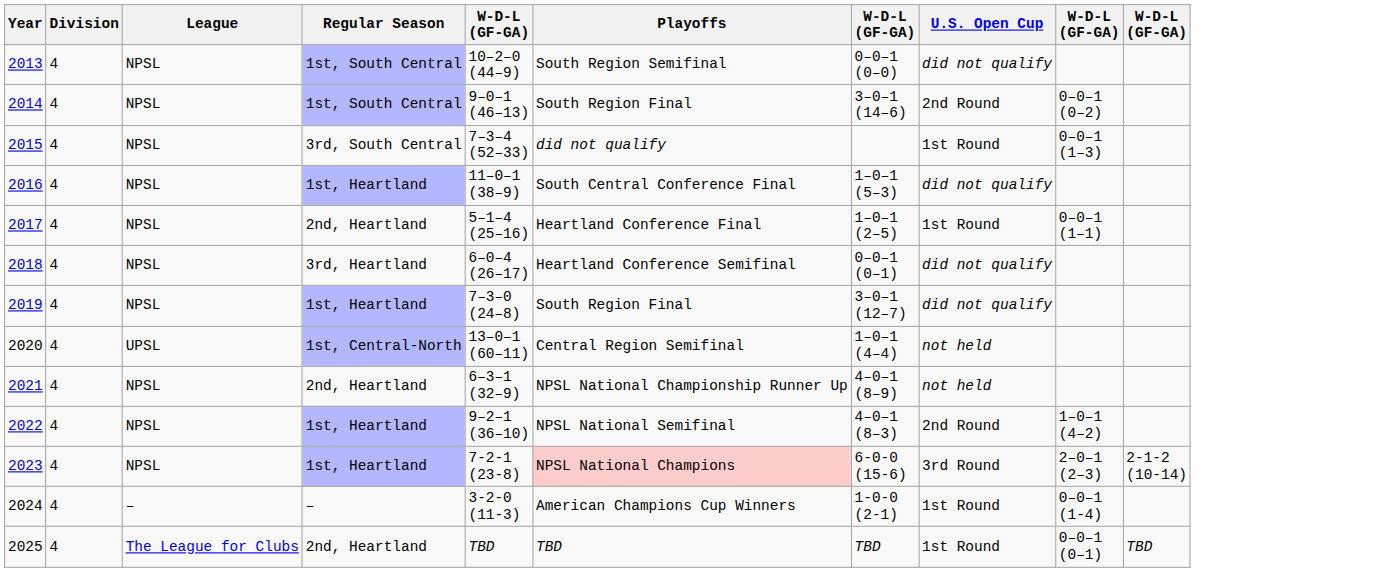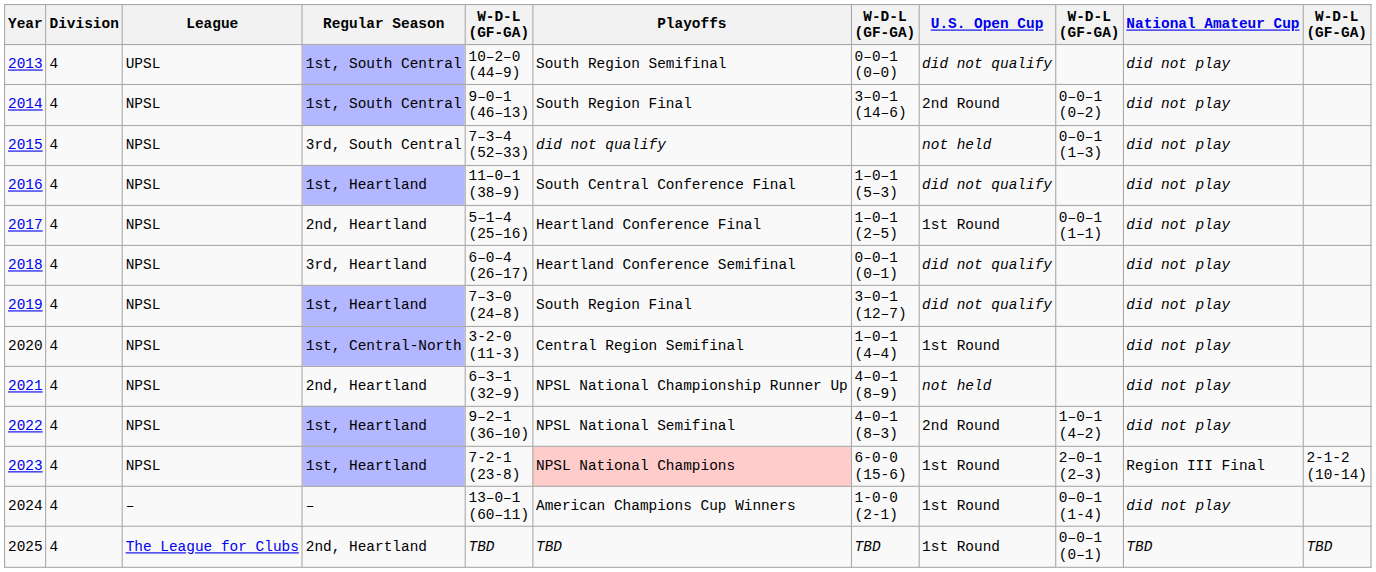+ column: National Amateur Cup | did not play | did not play | did not play | did not play | did not play | did not play | did not play | did not play | did not play | did not play | Region III Final | did not play | TBD
2013 | League: NPSL -> UPSL
2015 | U.S. Open Cup: 1st Round -> not held
2020 | League: UPSL -> NPSL
2020 | column 5: 13–0–1 (60–11) -> 3-2-0 (11-3)
2020 | U.S. Open Cup: not held -> 1st Round
2023 | U.S. Open Cup: 3rd Round -> 1st Round
2024 | column 5: 3-2-0 (11-3) -> 13–0–1 (60–11)
